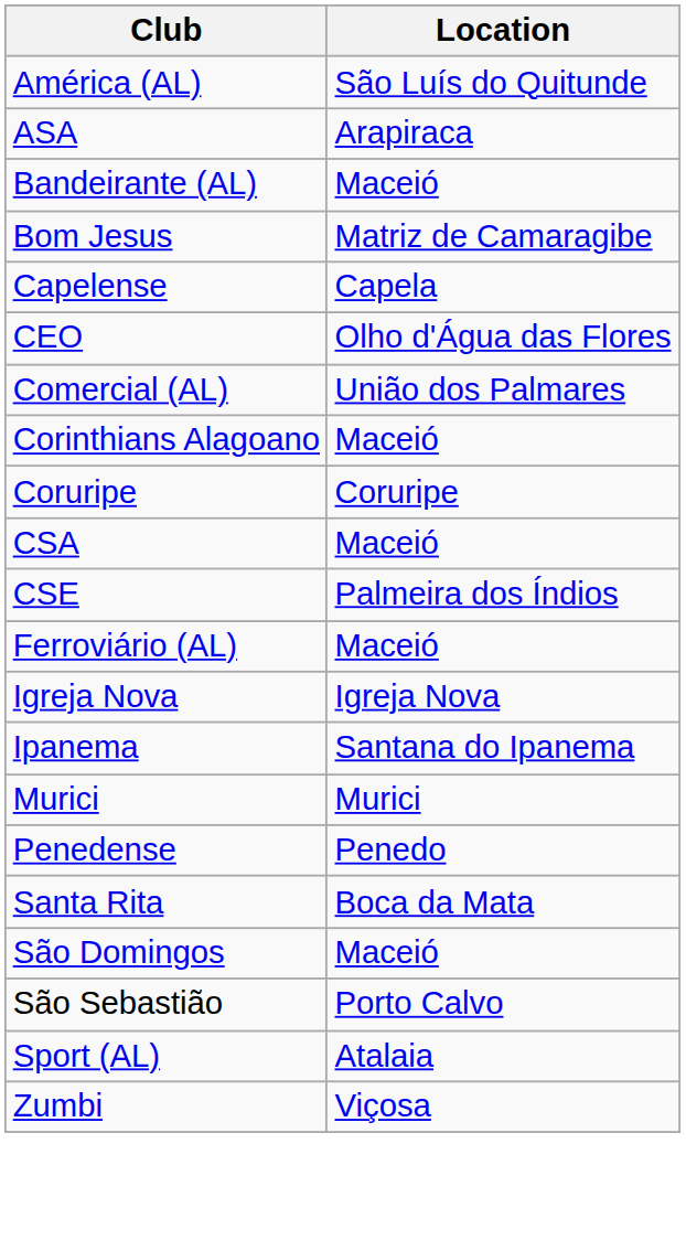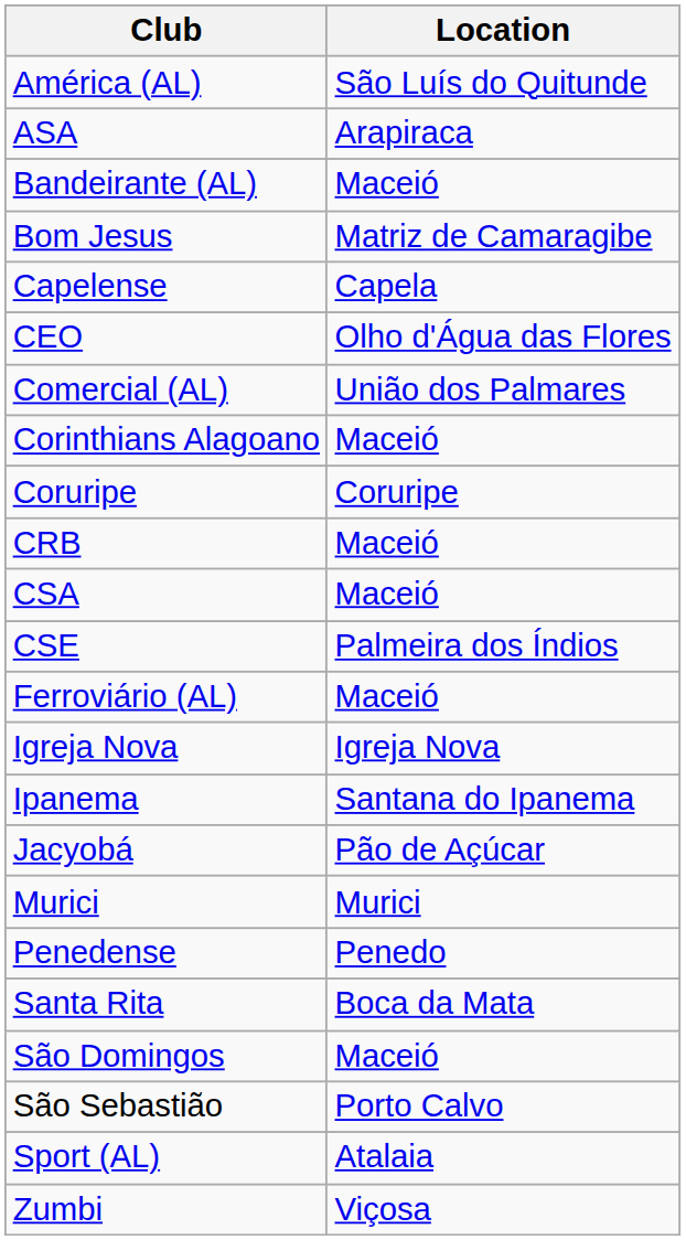+ row: CRB | Maceió
+ row: Jacyobá | Pão de Açúcar
